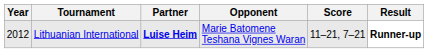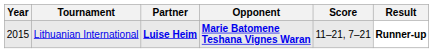Lithuanian International | Year: 2012 -> 2015
Lithuanian International | Opponent: normal -> bold
